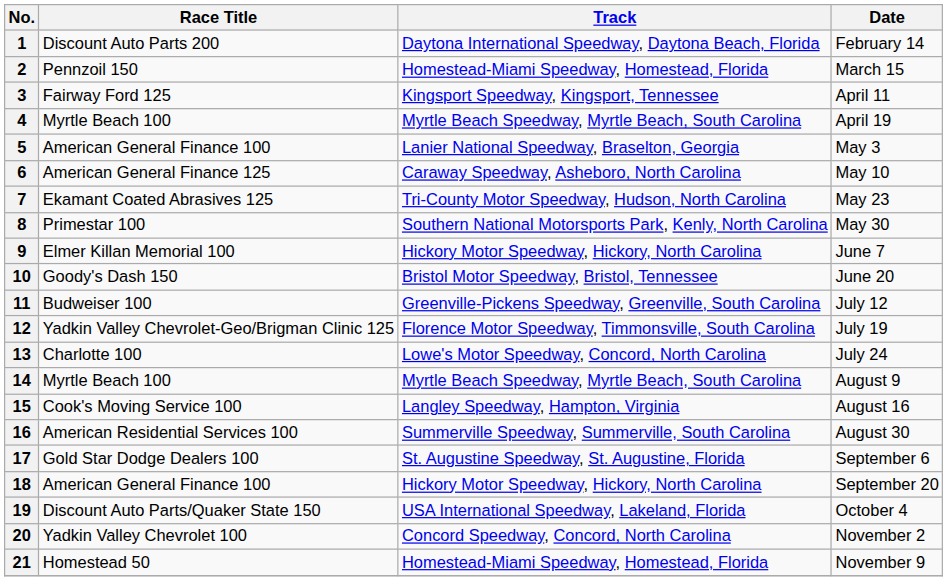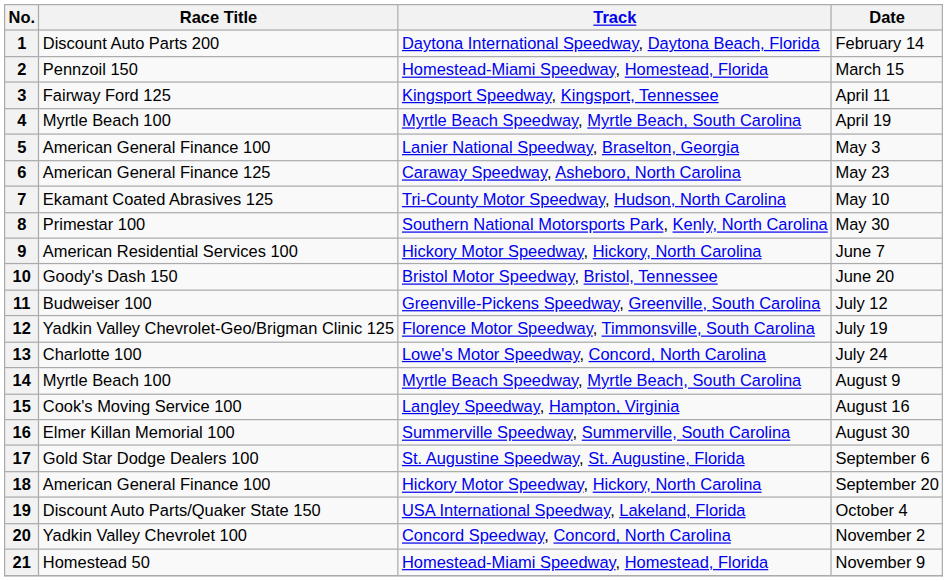6 | Date: May 10 -> May 23
7 | Date: May 23 -> May 10
9 | Race Title: Elmer Killan Memorial 100 -> American Residential Services 100
16 | Race Title: American Residential Services 100 -> Elmer Killan Memorial 100
